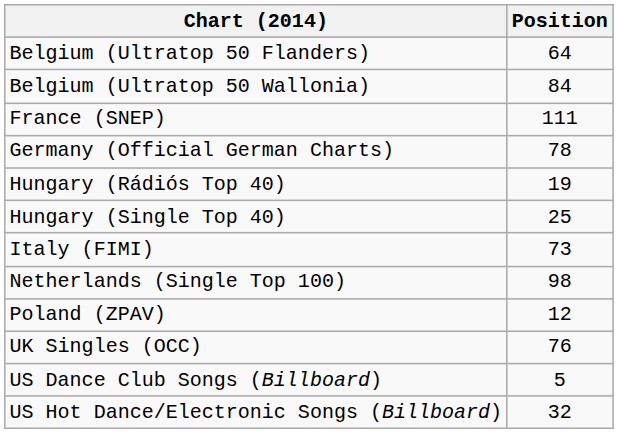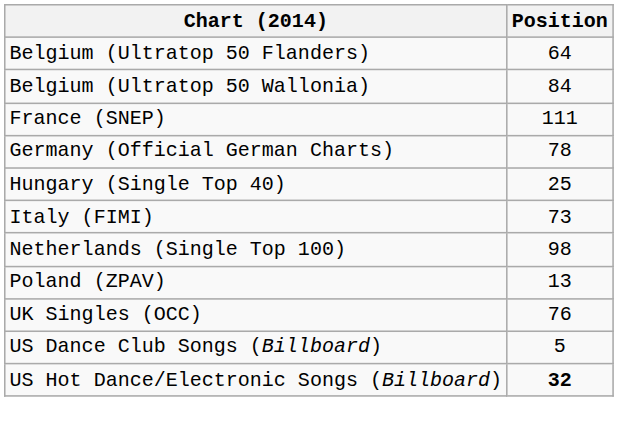- row: Hungary (Rádiós Top 40) | 19
Poland (ZPAV) | Position: 12 -> 13
US Hot Dance/Electronic Songs (Billboard) | Position: normal -> bold
